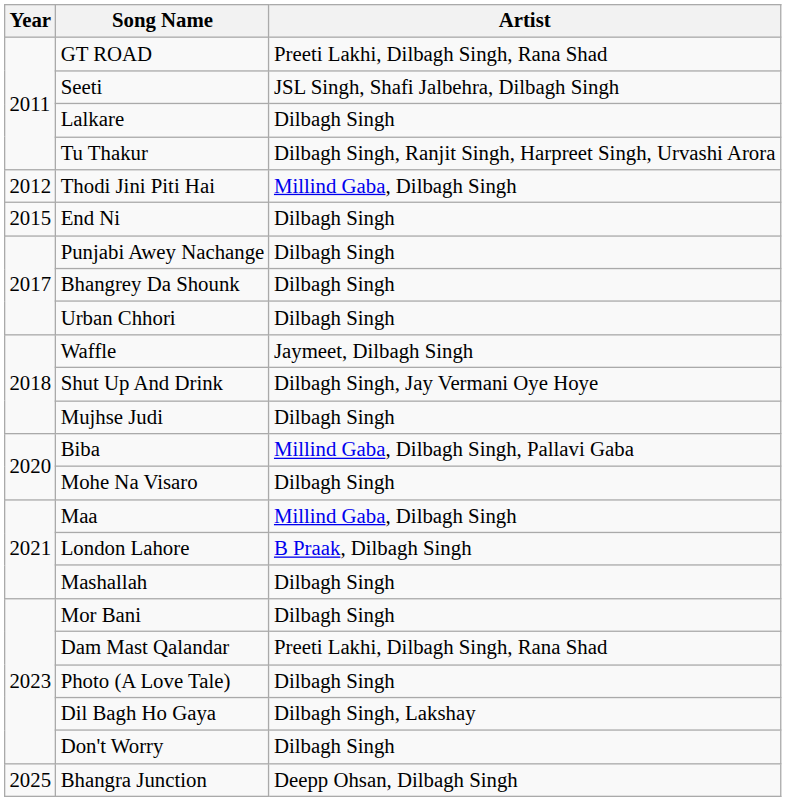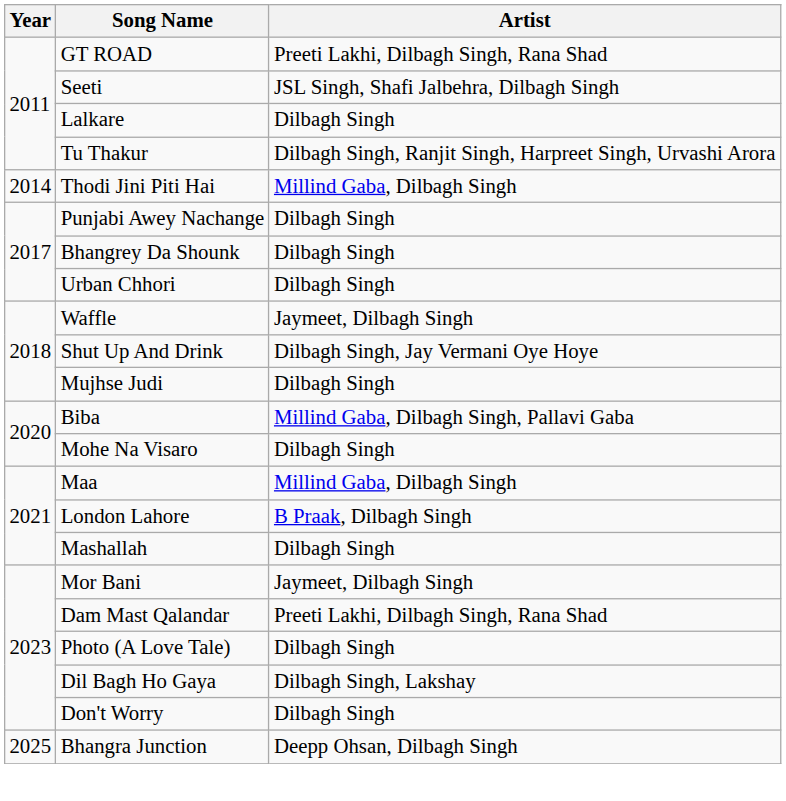Thodi Jini Piti Hai | Year: 2012 -> 2014
- row: 2015 | End Ni | Dilbagh Singh
Mor Bani | Artist: Dilbagh Singh -> Jaymeet, Dilbagh Singh
